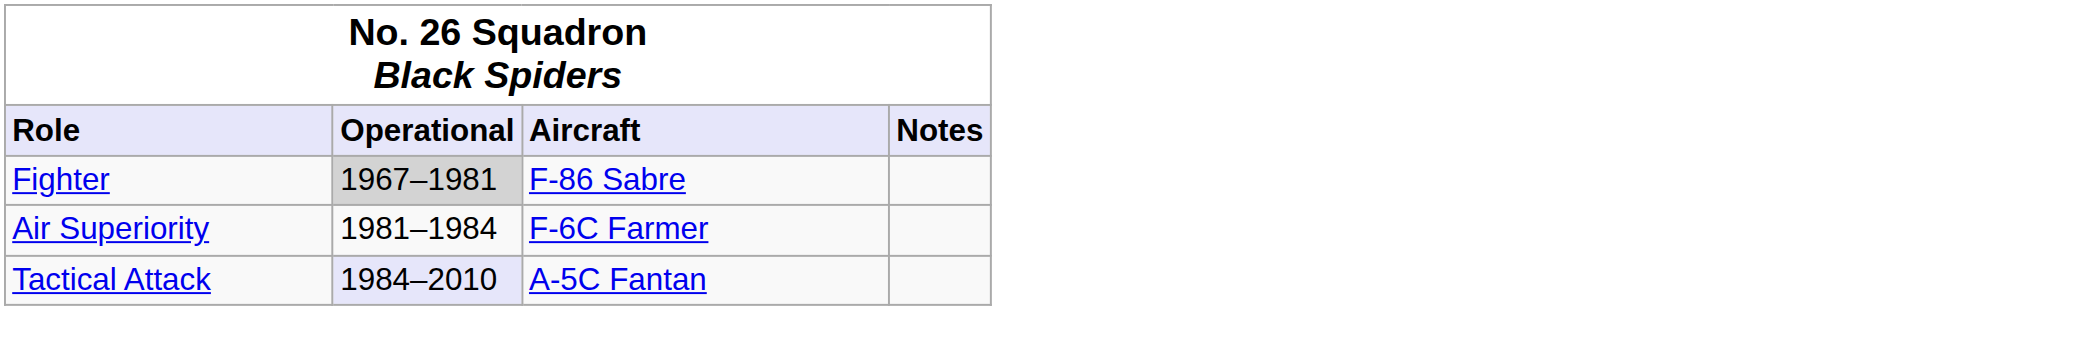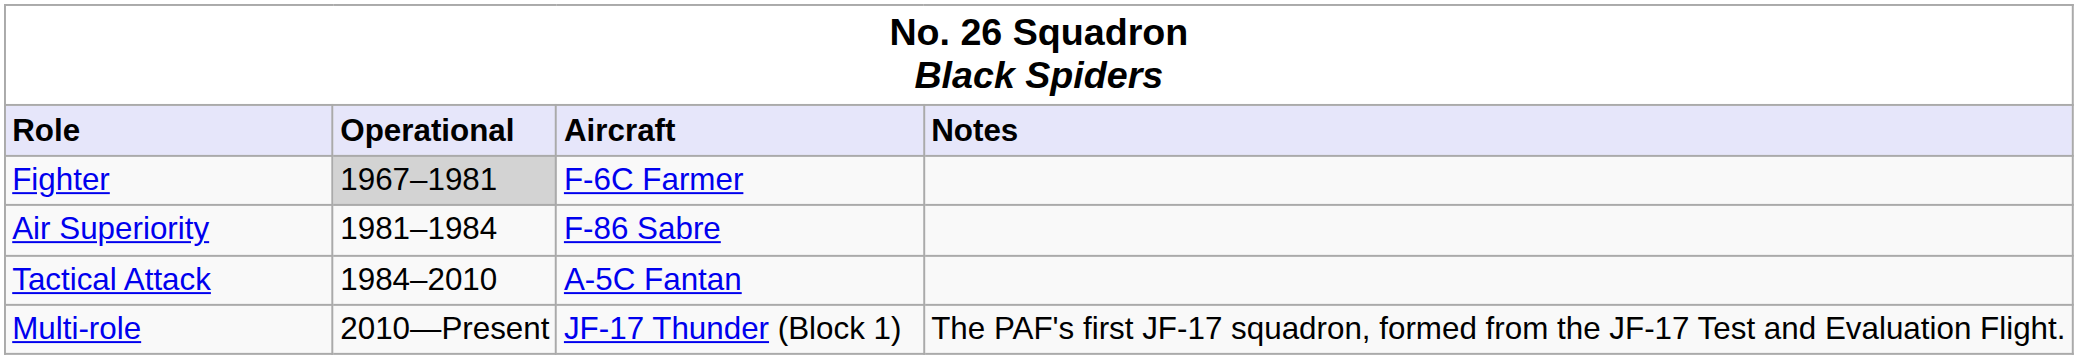Fighter | Aircraft: F-86 Sabre -> F-6C Farmer
Air Superiority | Aircraft: F-6C Farmer -> F-86 Sabre
Tactical Attack | Operational: lavender background -> no background
+ row: Multi-role | 2010—Present | JF-17 Thunder (Block 1) | The PAF's first JF-17 squadron, formed from the JF-17 Test and Evaluation Flight.
